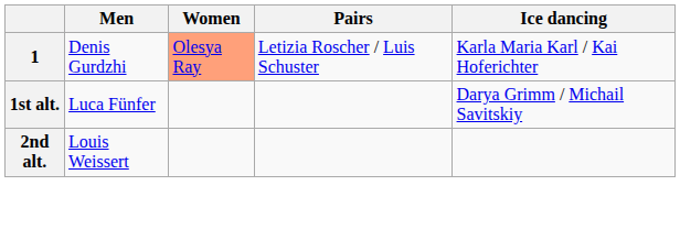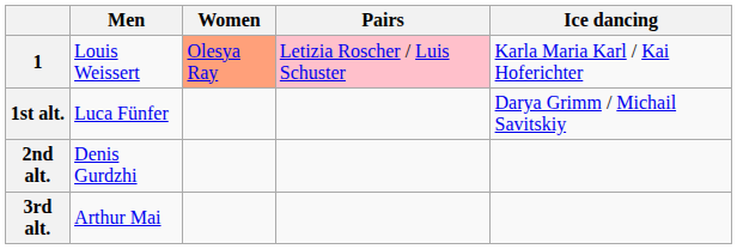1 | Men: Denis Gurdzhi -> Louis Weissert
1 | Pairs: no background -> pink background
2nd alt. | Men: Louis Weissert -> Denis Gurdzhi
+ row: 3rd alt. | Arthur Mai
